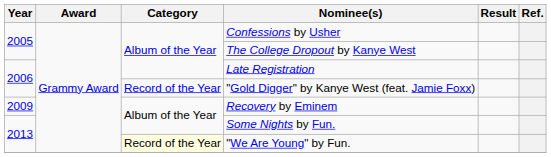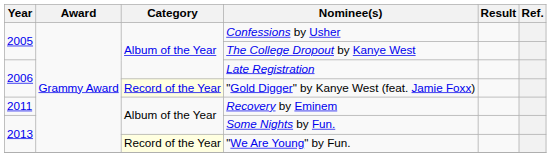"Gold Digger" by Kanye West (feat. Jamie Foxx) | Category: no background -> lightyellow background
Recovery by Eminem | Year: 2009 -> 2011
